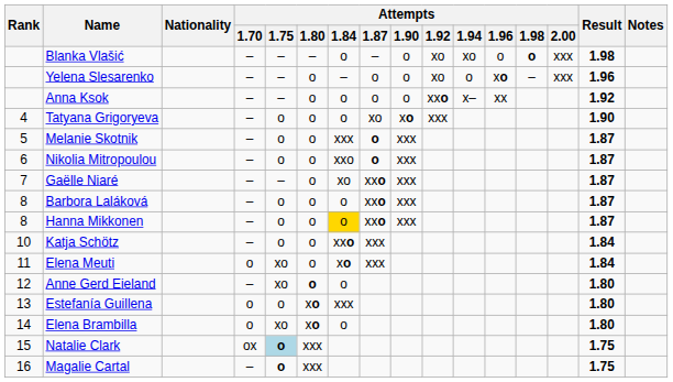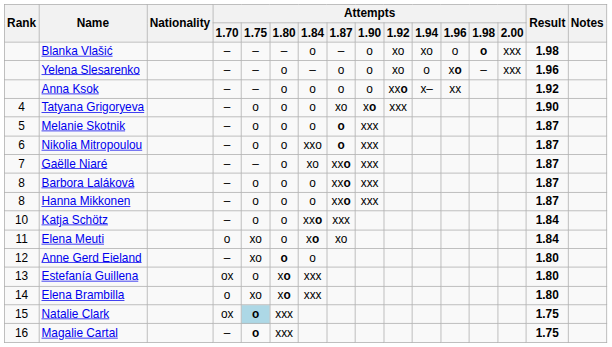Melanie Skotnik | Attempts / 1.84: xxx -> o
Hanna Mikkonen | Attempts / 1.84: gold background -> no background
Elena Meuti | Attempts / 1.87: xxx -> xo
Estefanía Guillena | Attempts / 1.70: o -> ox
Elena Brambilla | Attempts / 1.84: o -> xxx
